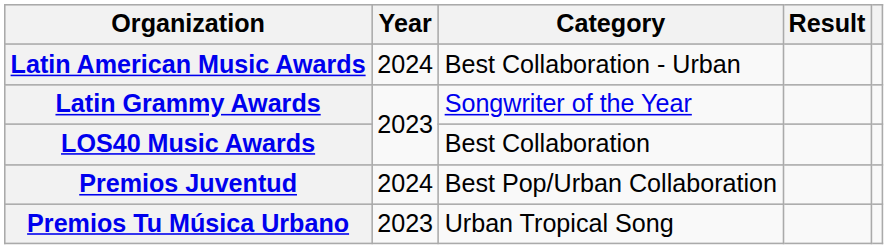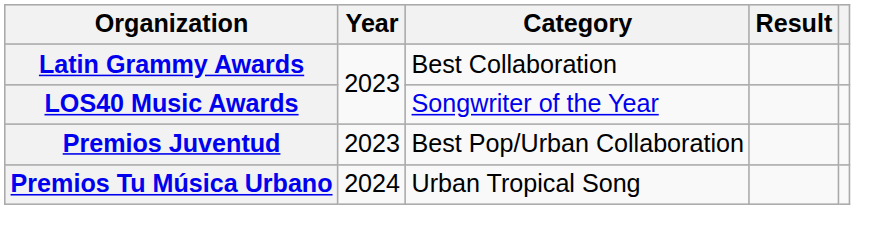- row: Latin American Music Awards | 2024 | Best Collaboration - Urban
Latin Grammy Awards | Category: Songwriter of the Year -> Best Collaboration
LOS40 Music Awards | Category: Best Collaboration -> Songwriter of the Year
Premios Juventud | Year: 2024 -> 2023
Premios Tu Música Urbano | Year: 2023 -> 2024
